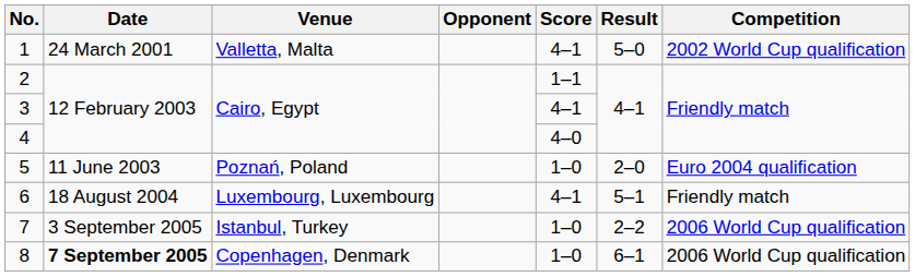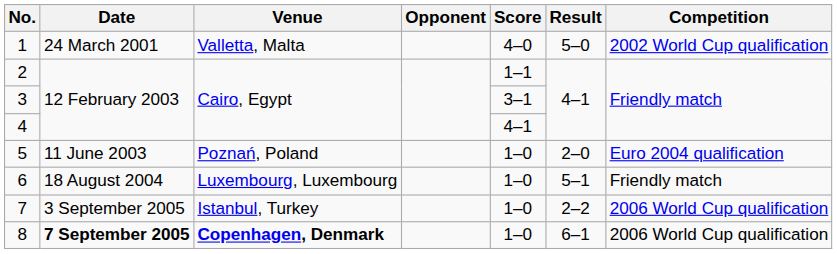1 | Score: 4–1 -> 4–0
3 | Score: 4–1 -> 3–1
4 | Score: 4–0 -> 4–1
6 | Score: 4–1 -> 1–0
8 | Venue: normal -> bold
